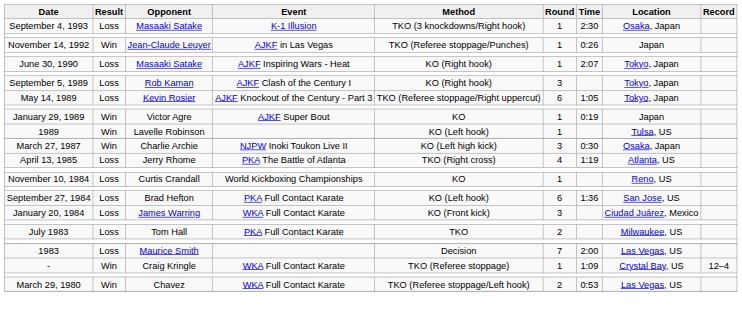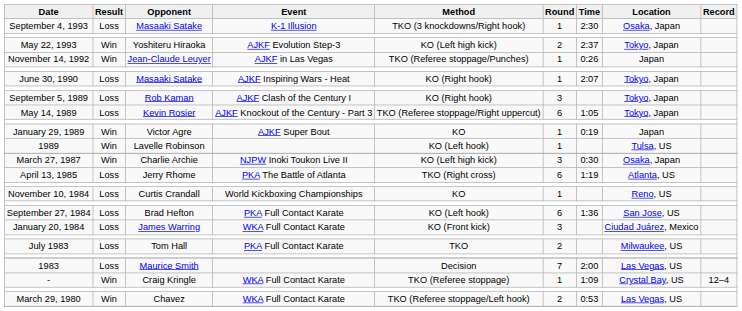+ row: May 22, 1993 | Win | Yoshiteru Hiraoka | AJKF Evolution Step-3 | KO (Left high kick) | 2 | 2:37 | Tokyo, Japan
April 13, 1985 | Round: 4 -> 6
